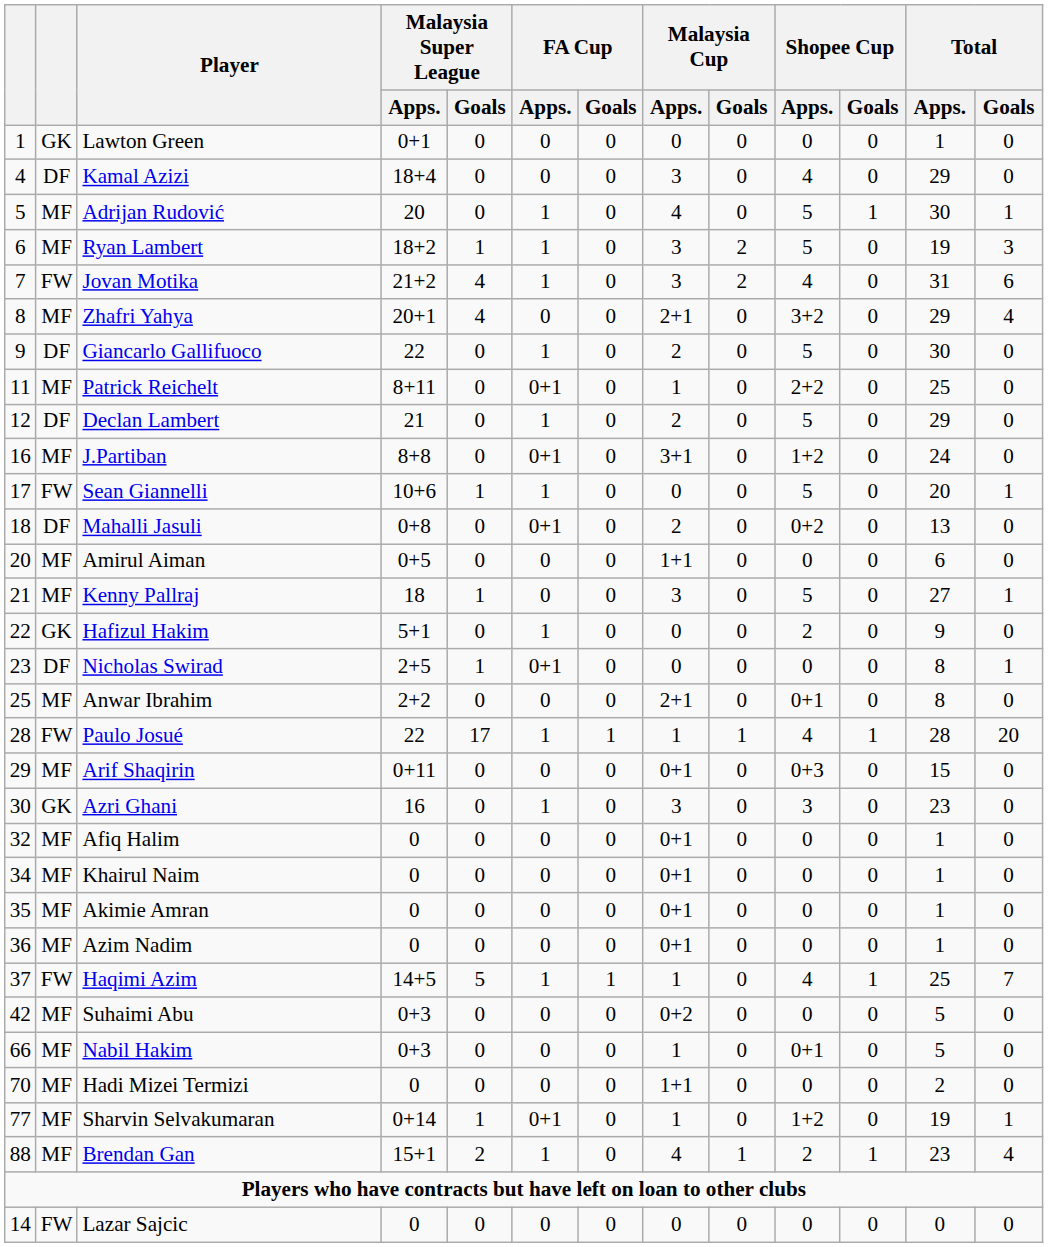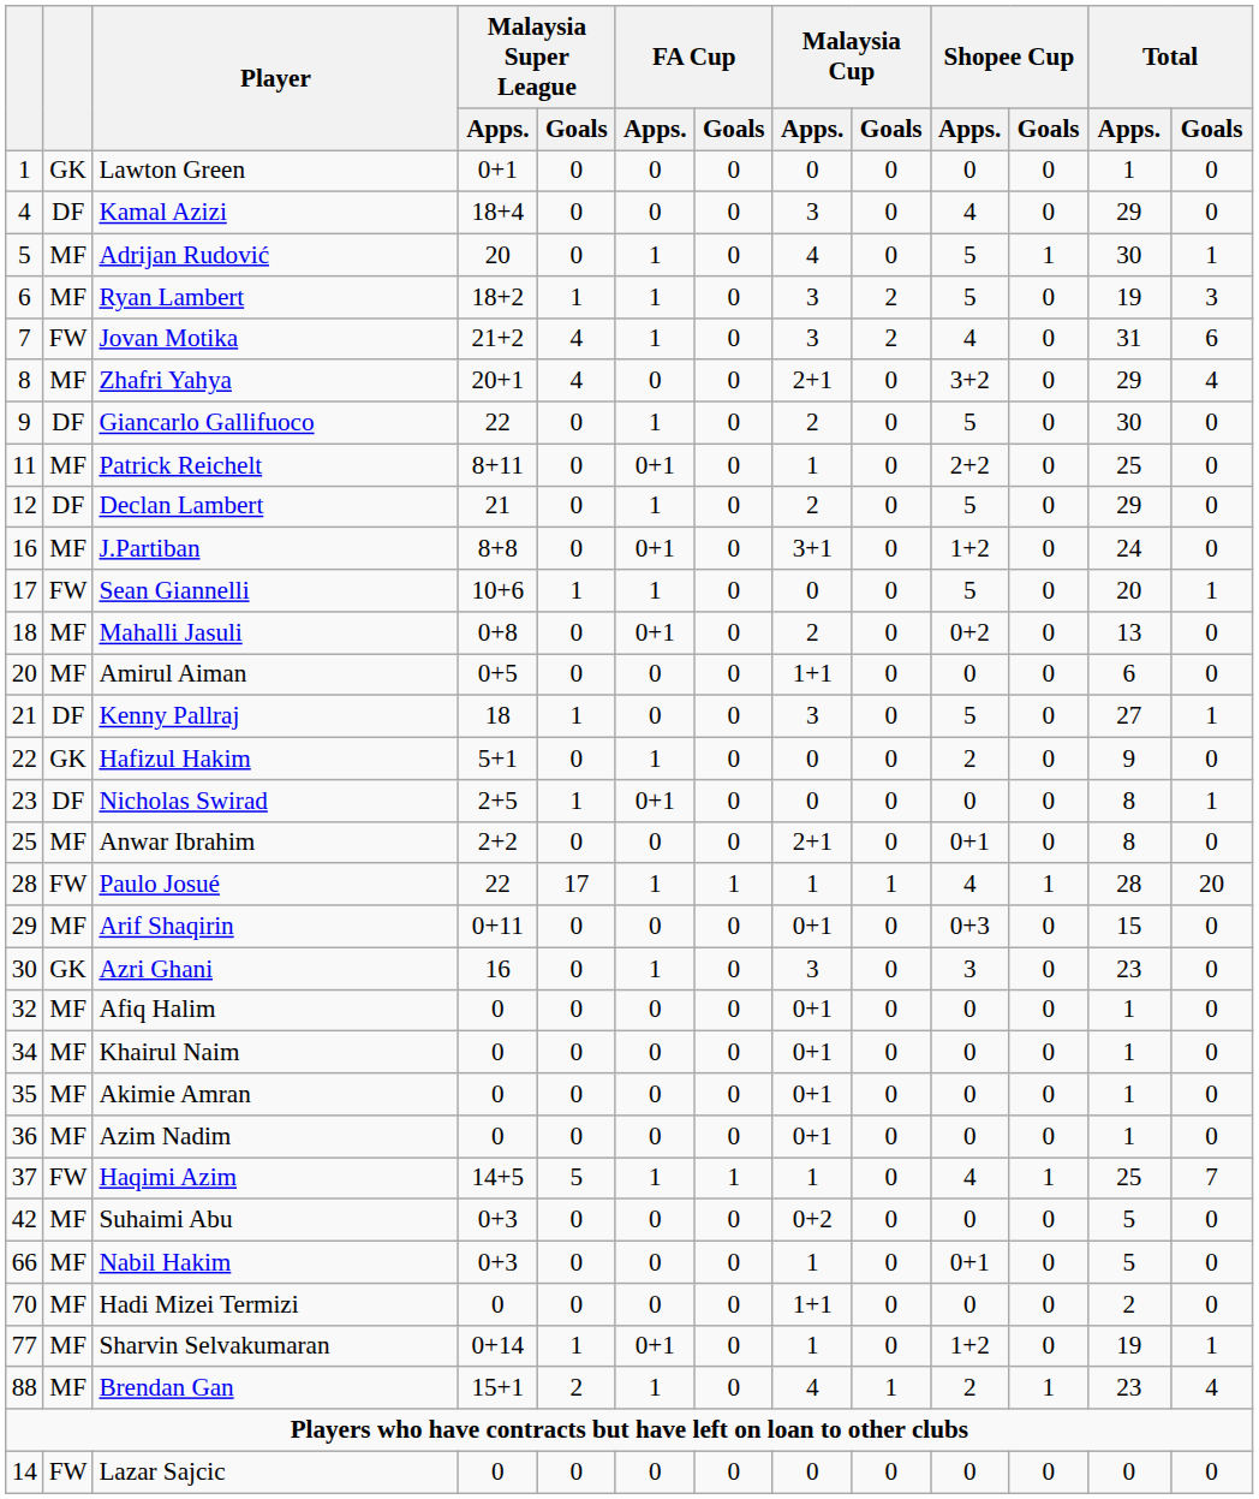Mahalli Jasuli | column 2: DF -> MF
Kenny Pallraj | column 2: MF -> DF
